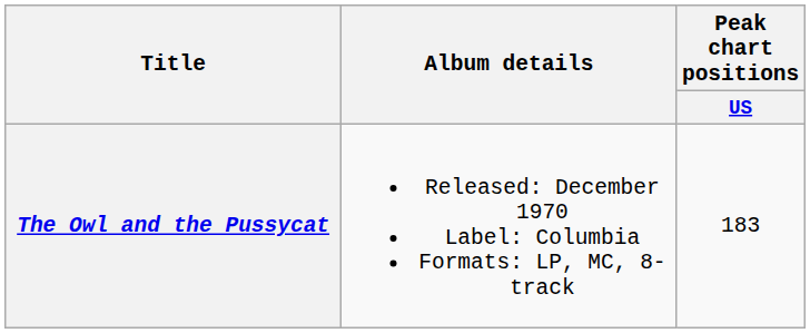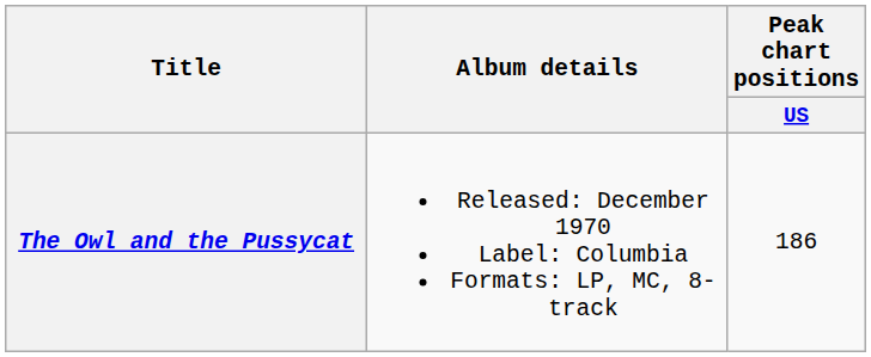The Owl and the Pussycat | Peak chart positions / US: 183 -> 186
